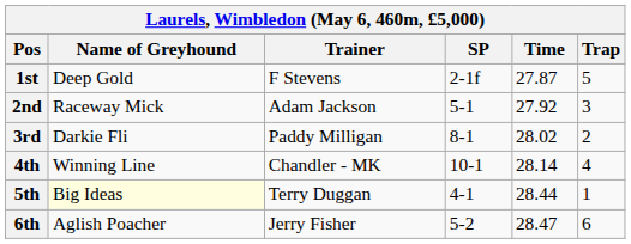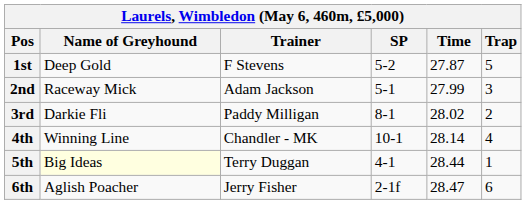1st | SP: 2-1f -> 5-2
2nd | Time: 27.92 -> 27.99
6th | SP: 5-2 -> 2-1f
